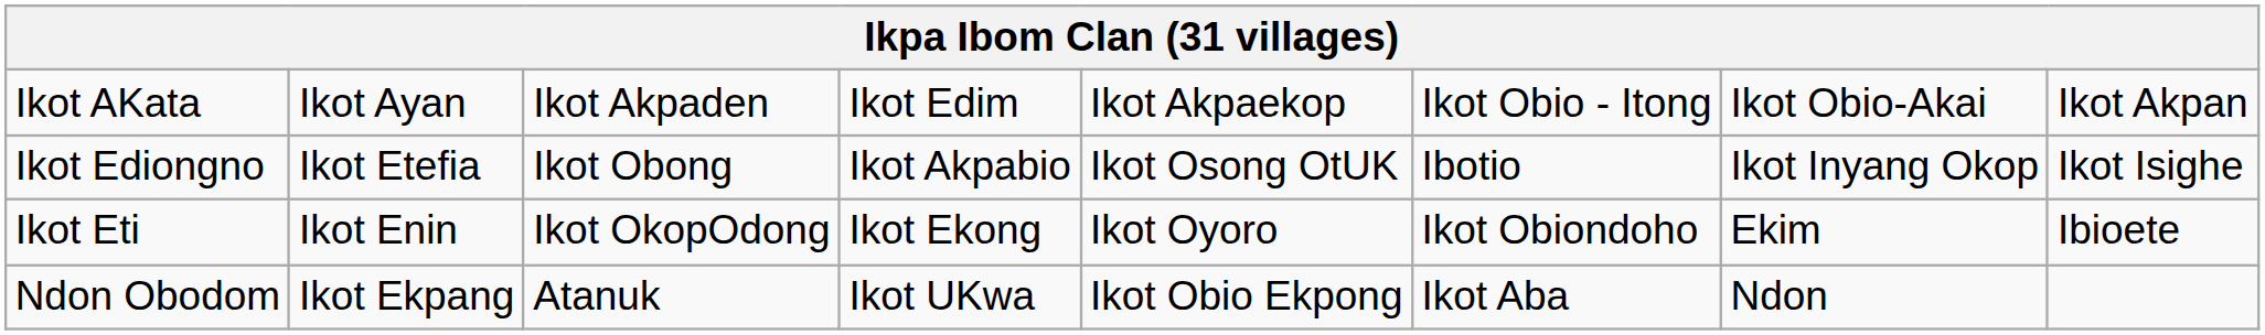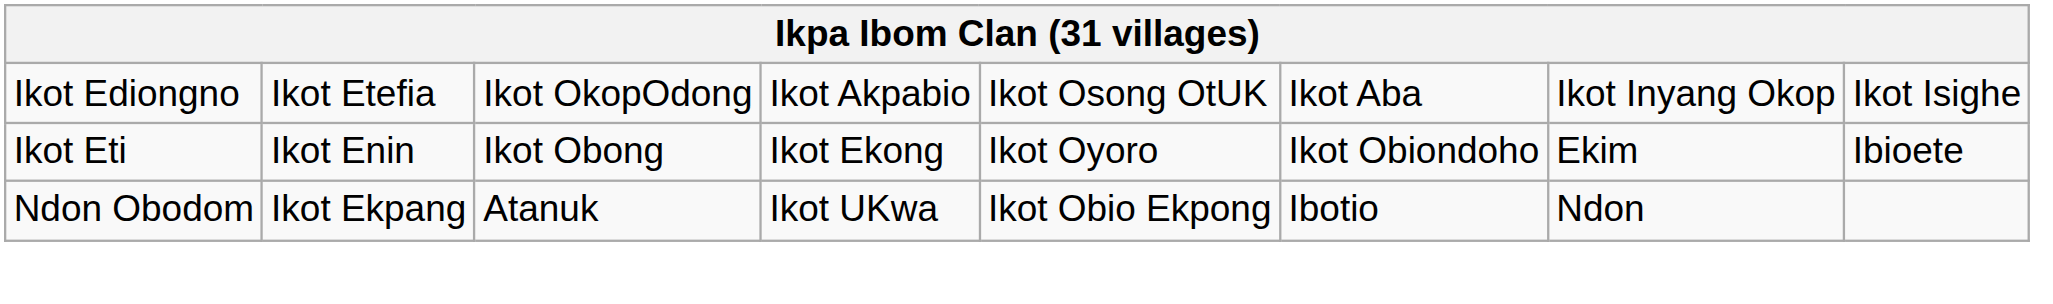- row: Ikot AKata | Ikot Ayan | Ikot Akpaden | Ikot Edim | Ikot Akpaekop | Ikot Obio - Itong | Ikot Obio-Akai | Ikot Akpan
Ikot Ediongno | column 3: Ikot Obong -> Ikot OkopOdong
Ikot Ediongno | column 6: Ibotio -> Ikot Aba
Ikot Eti | column 3: Ikot OkopOdong -> Ikot Obong
Ndon Obodom | column 6: Ikot Aba -> Ibotio
